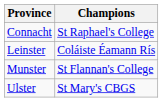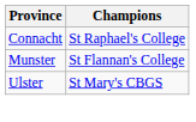- row: Leinster | Coláiste Éamann Rís
